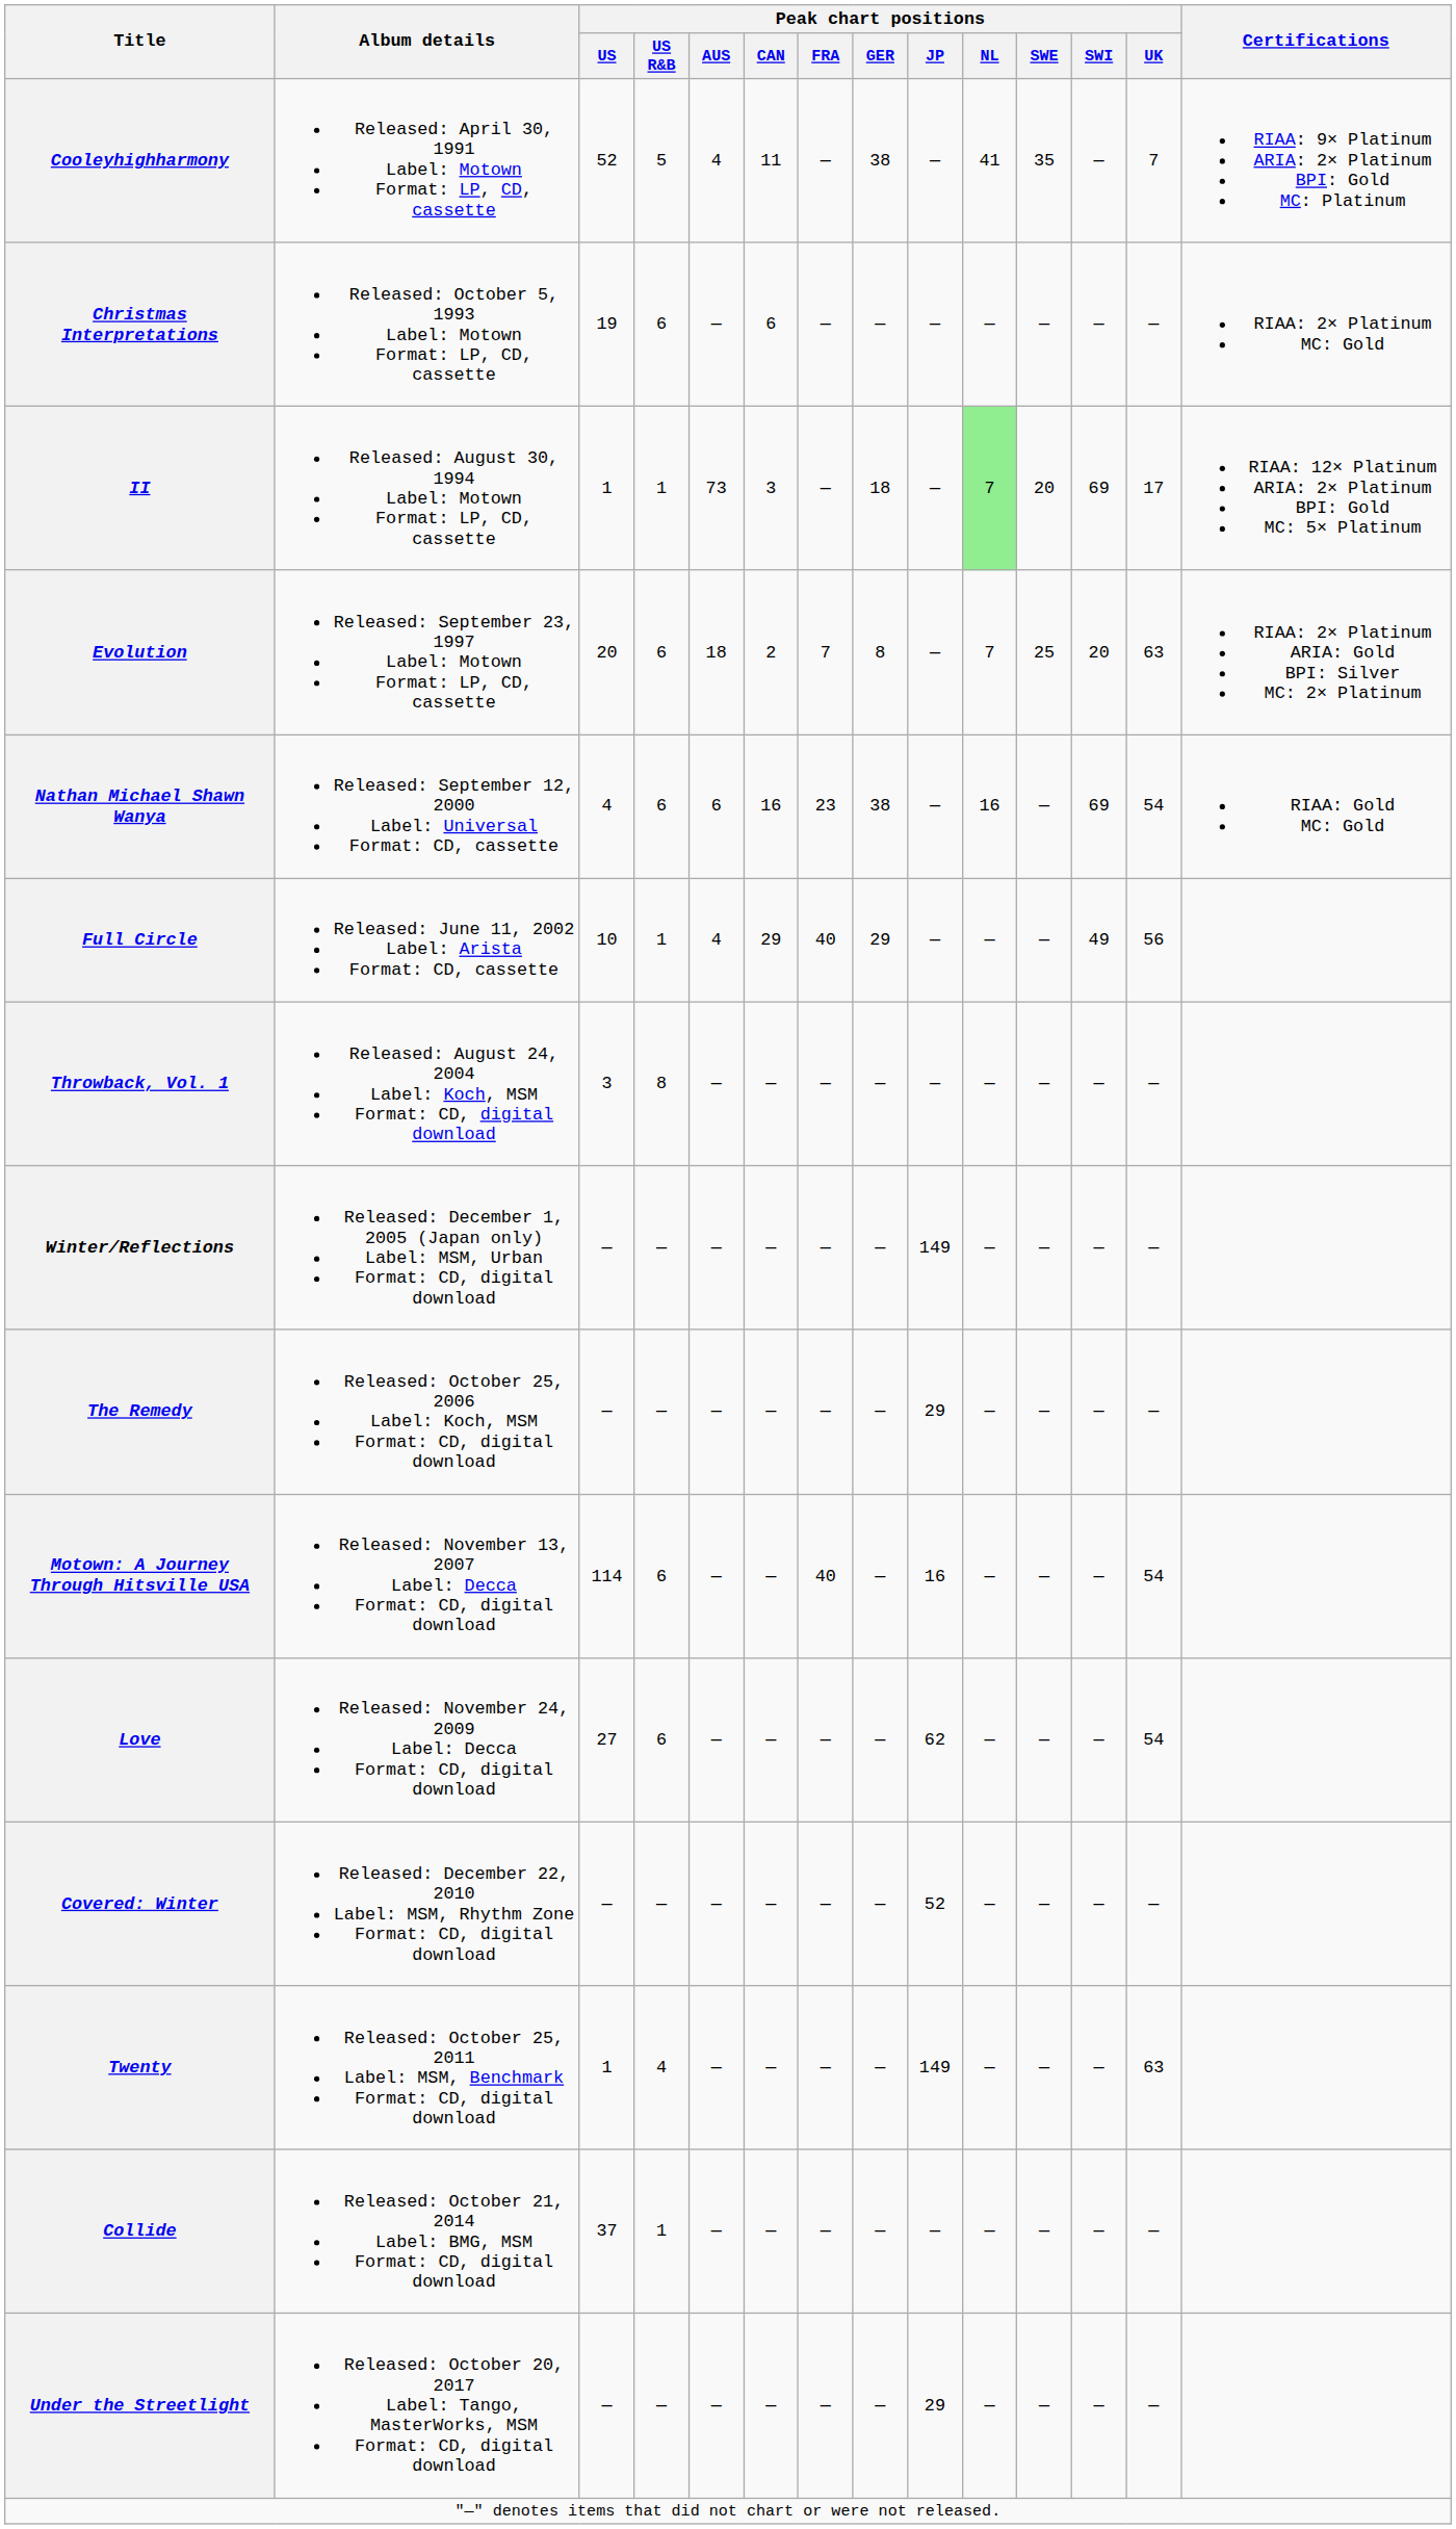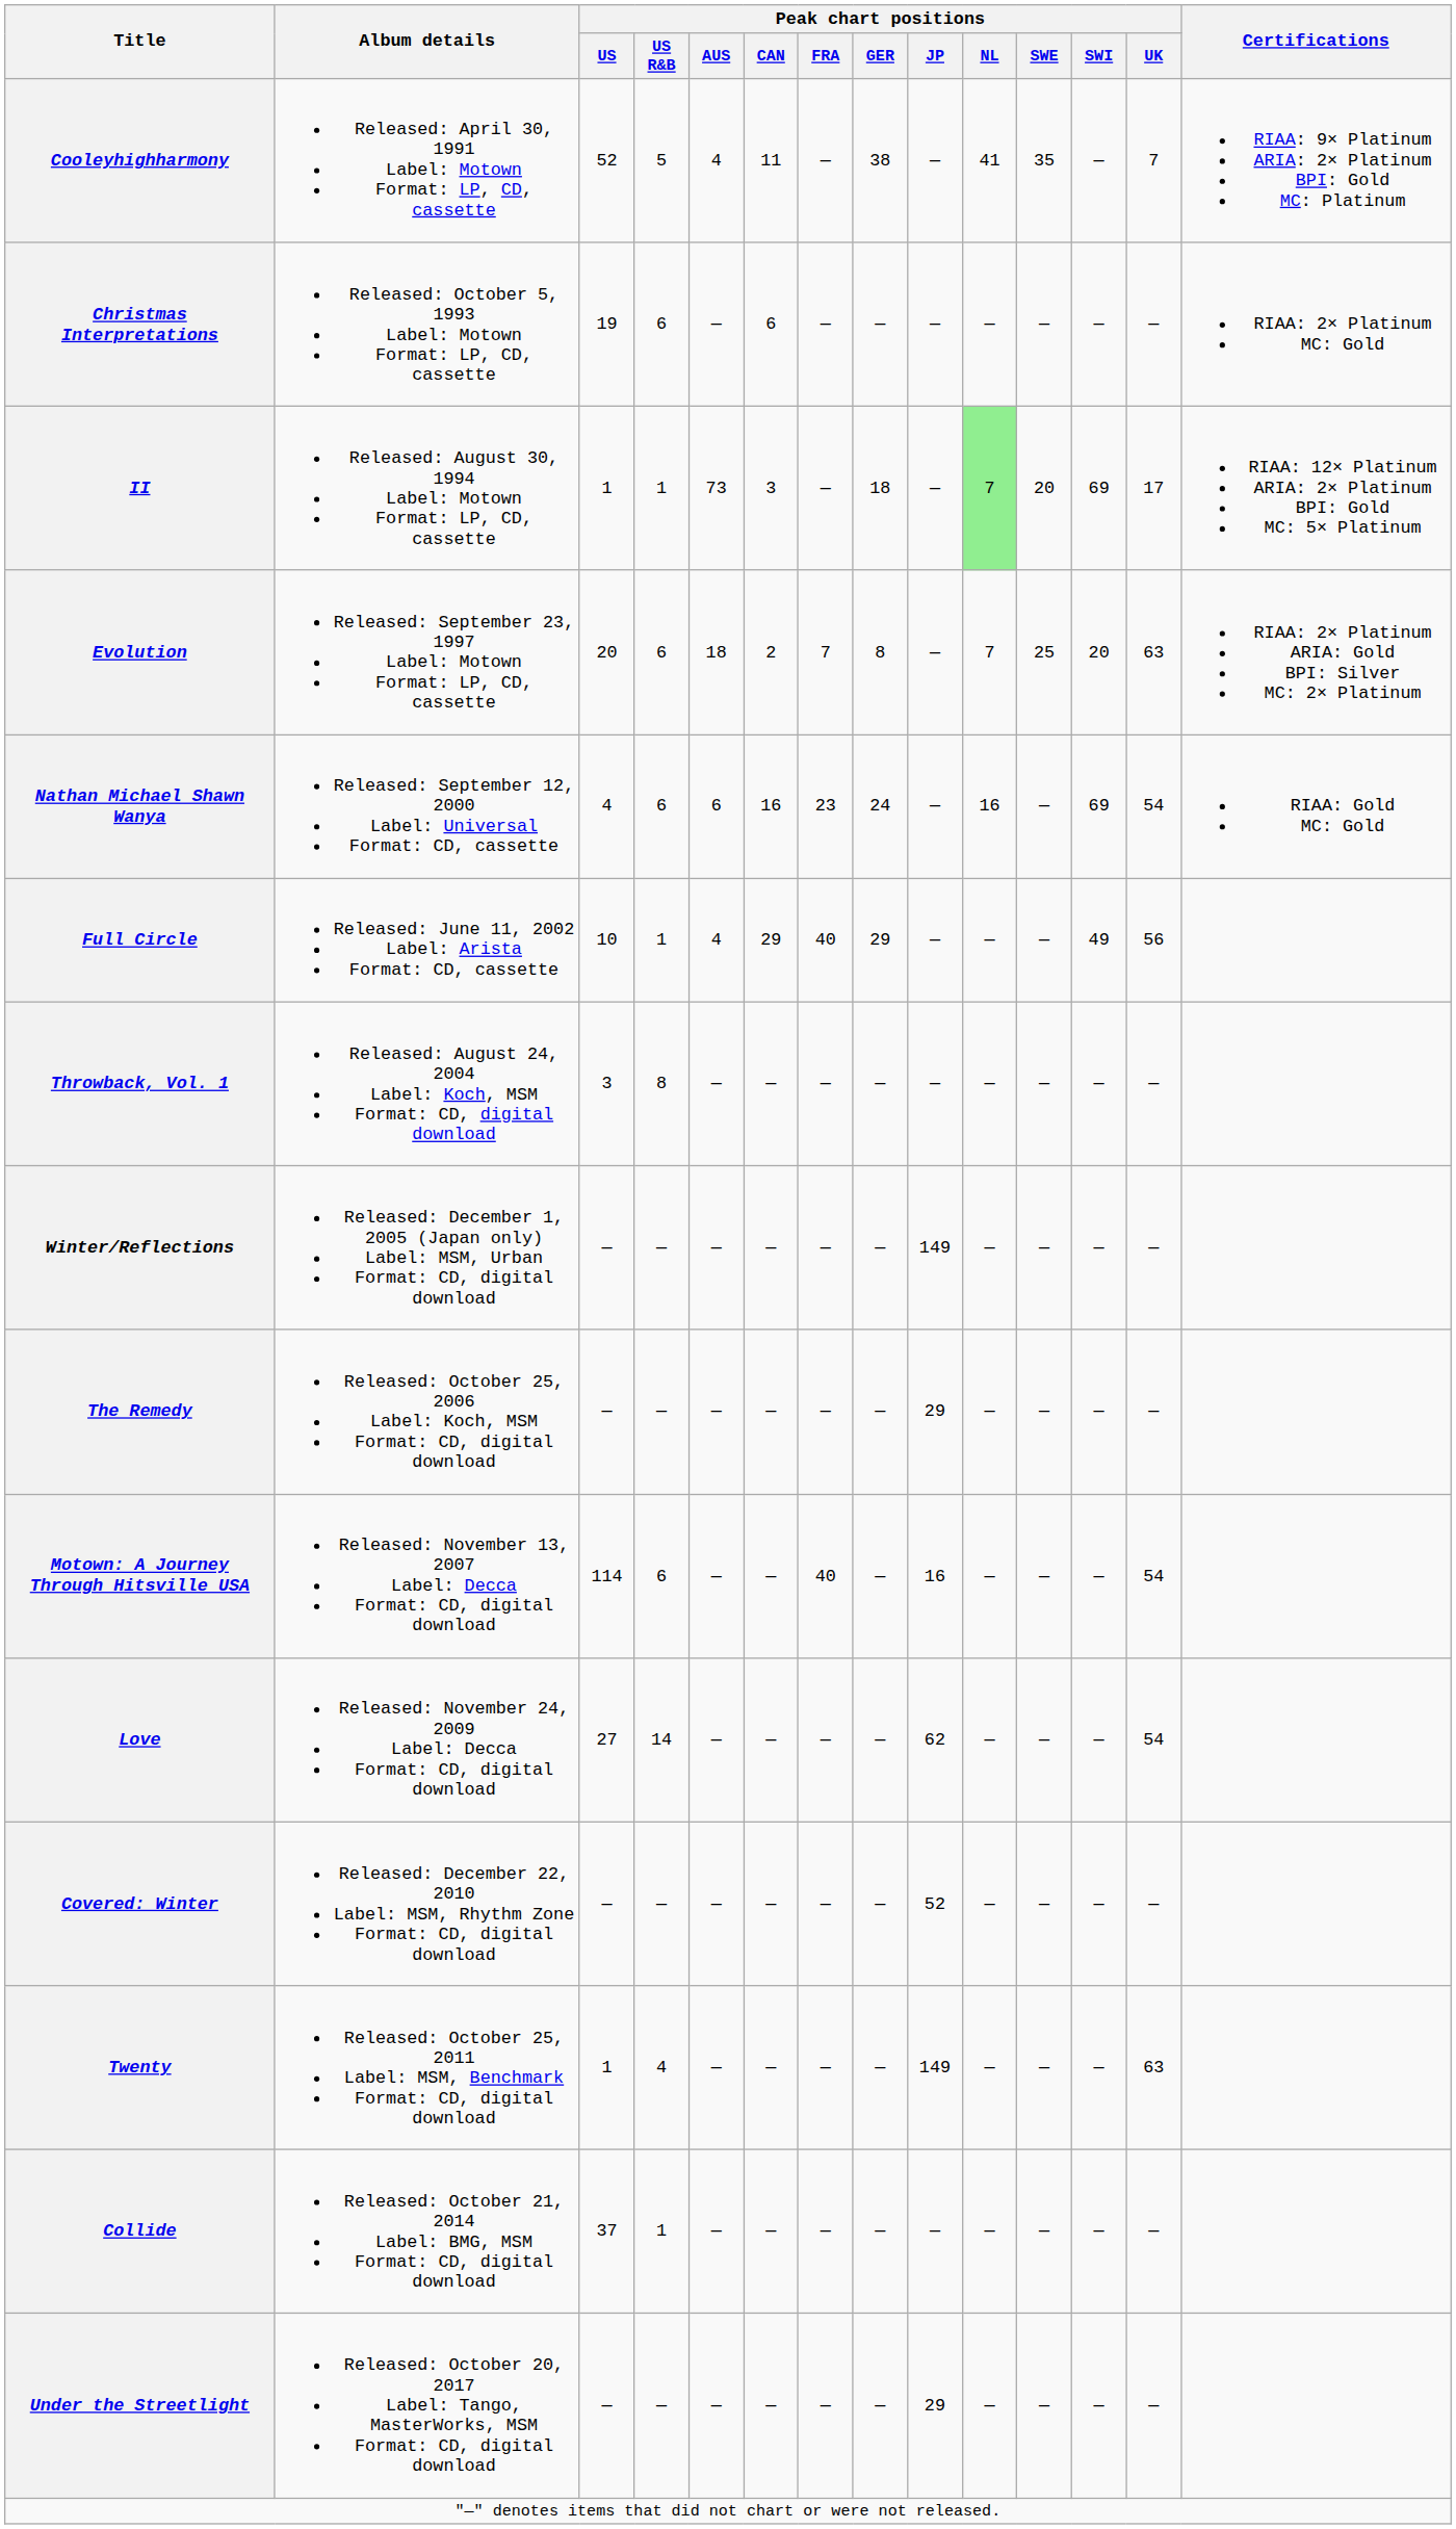Nathan Michael Shawn Wanya | Peak chart positions / GER: 38 -> 24
Love | Peak chart positions / US R&B: 6 -> 14
